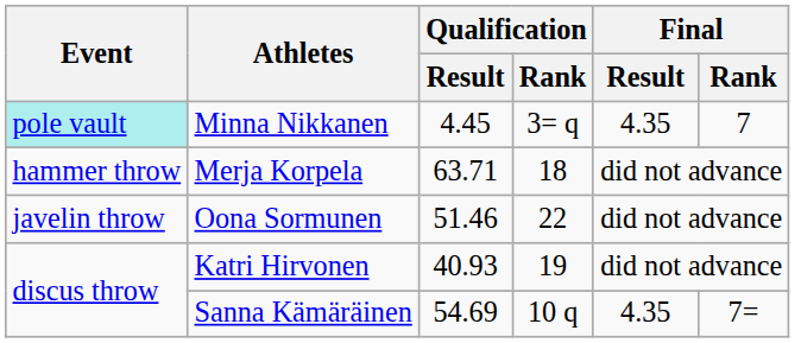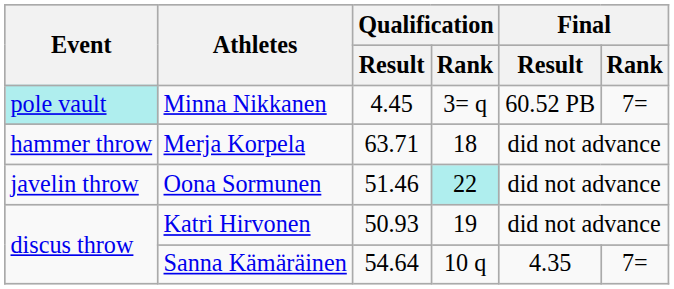Minna Nikkanen | Final / Result: 4.35 -> 60.52 PB
Minna Nikkanen | Final / Rank: 7 -> 7=
Oona Sormunen | Qualification / Rank: no background -> paleturquoise background
Katri Hirvonen | Qualification / Result: 40.93 -> 50.93
Sanna Kämäräinen | Qualification / Result: 54.69 -> 54.64
